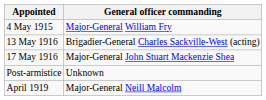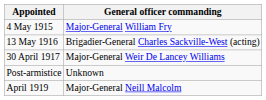- row: 17 May 1916 | Major-General John Stuart Mackenzie Shea
+ row: 30 April 1917 | Major-General Weir De Lancey Williams
